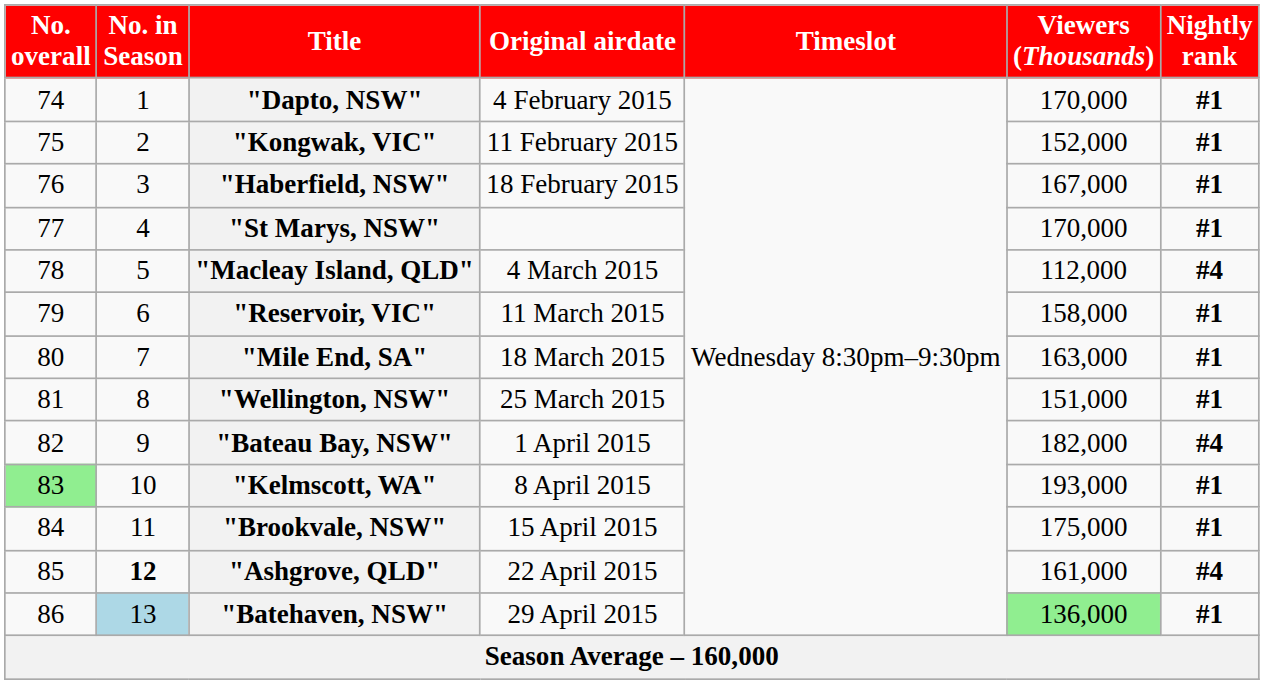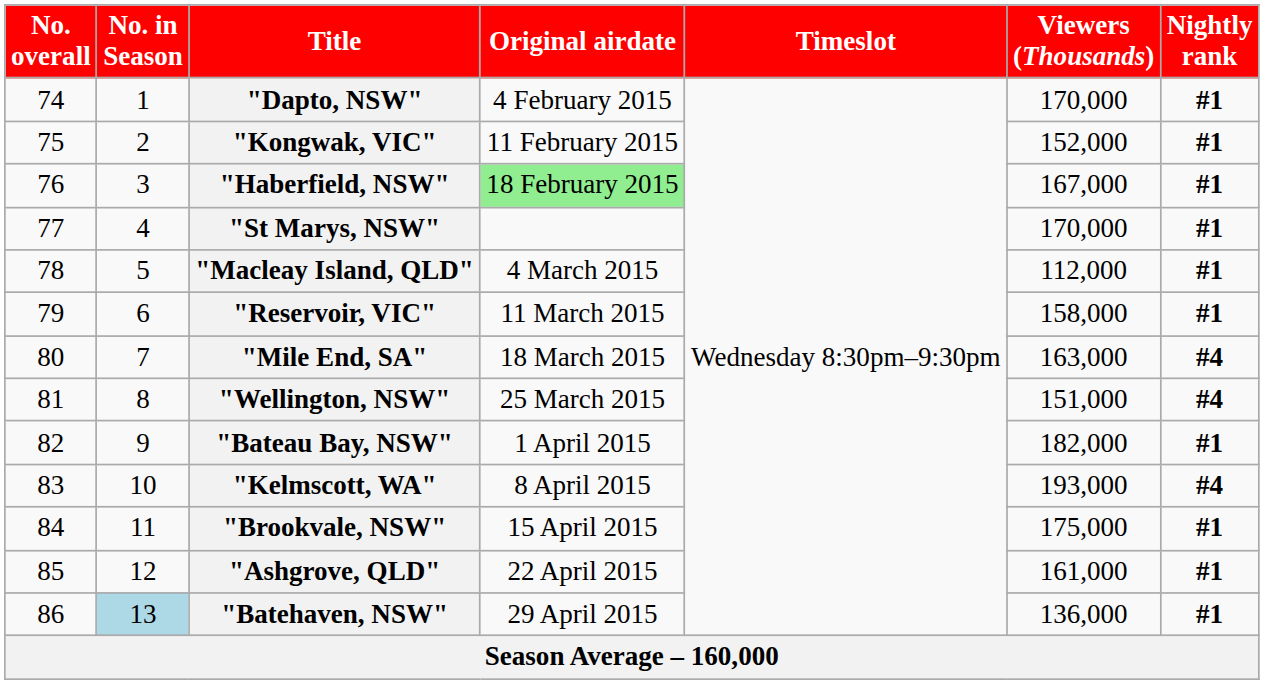"Haberfield, NSW" | Original airdate: no background -> lightgreen background
"Macleay Island, QLD" | Nightly rank: #4 -> #1
"Mile End, SA" | Nightly rank: #1 -> #4
"Wellington, NSW" | Nightly rank: #1 -> #4
"Bateau Bay, NSW" | Nightly rank: #4 -> #1
"Kelmscott, WA" | No. overall: lightgreen background -> no background
"Kelmscott, WA" | Nightly rank: #1 -> #4
"Ashgrove, QLD" | No. in Season: bold -> normal
"Ashgrove, QLD" | Nightly rank: #4 -> #1
"Batehaven, NSW" | Viewers (Thousands): lightgreen background -> no background
